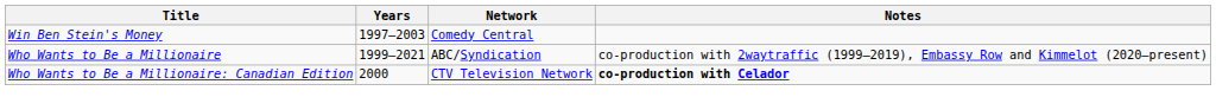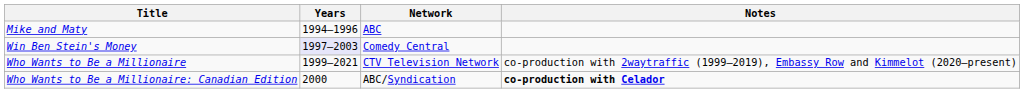+ row: Mike and Maty | 1994–1996 | ABC
Win Ben Stein's Money | Years: no background -> lavender background
Who Wants to Be a Millionaire | Network: ABC/Syndication -> CTV Television Network
Who Wants to Be a Millionaire: Canadian Edition | Network: CTV Television Network -> ABC/Syndication
